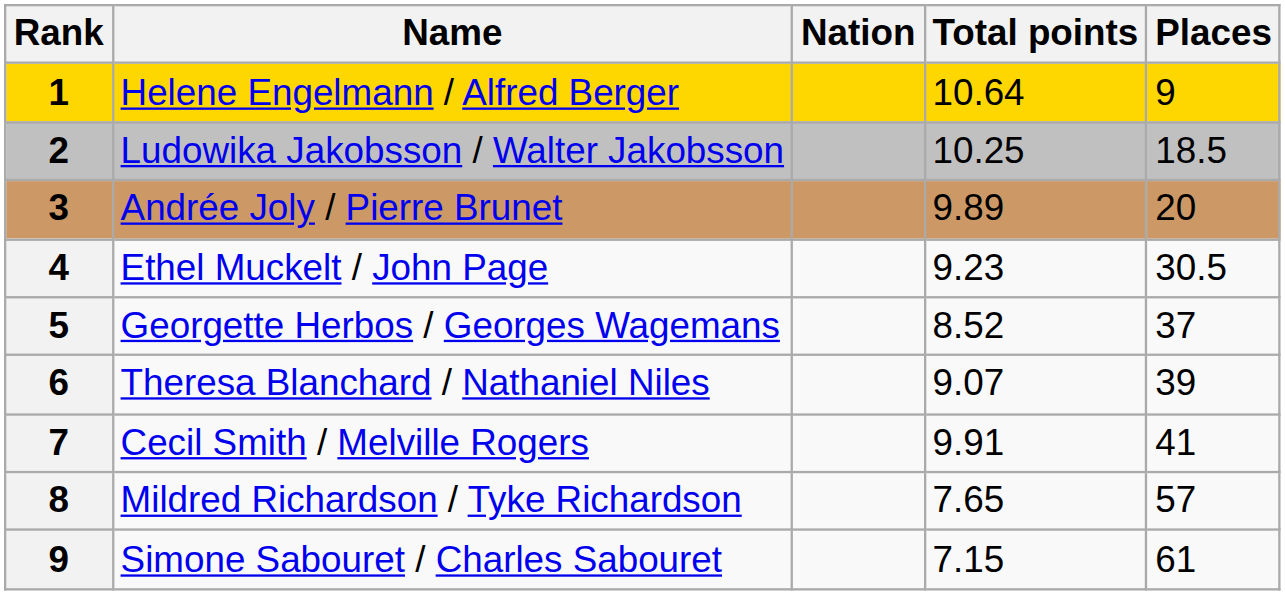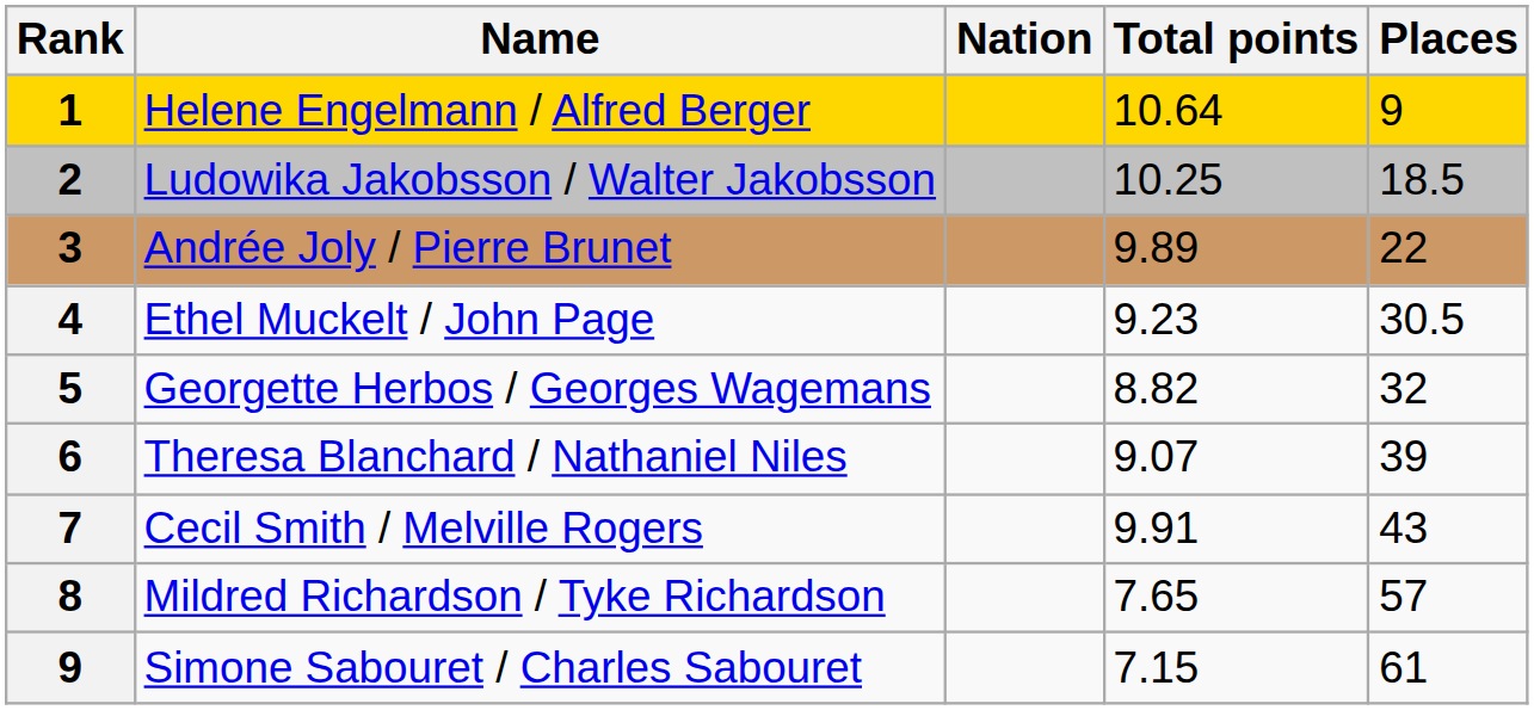Andrée Joly / Pierre Brunet | Places: 20 -> 22
Georgette Herbos / Georges Wagemans | Total points: 8.52 -> 8.82
Georgette Herbos / Georges Wagemans | Places: 37 -> 32
Cecil Smith / Melville Rogers | Places: 41 -> 43
